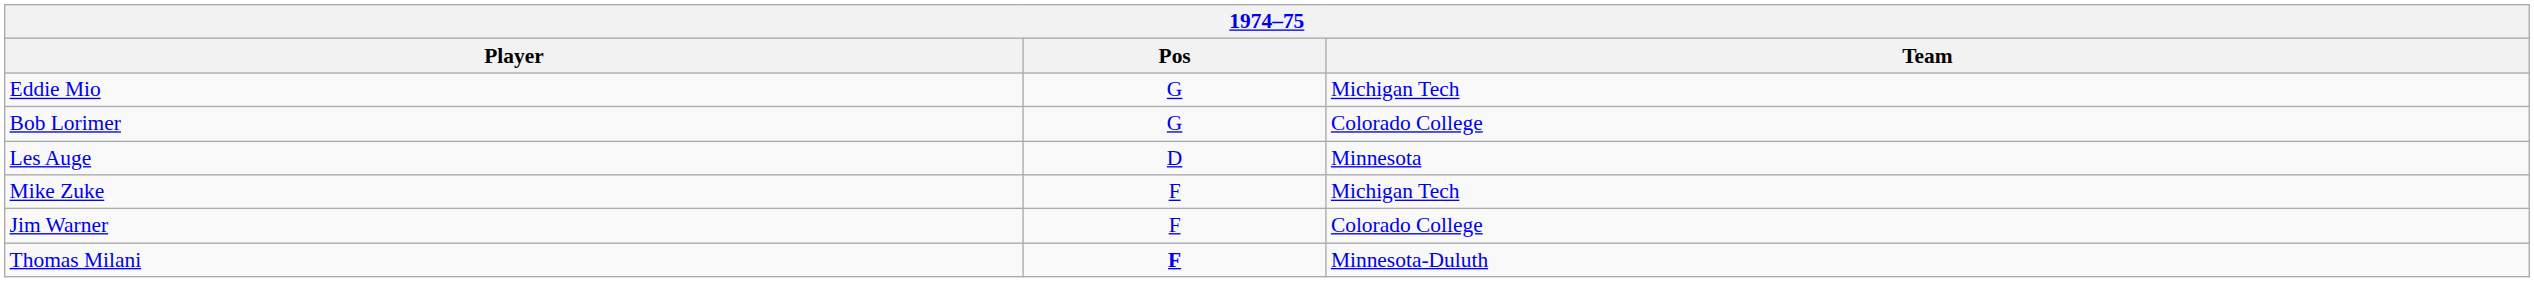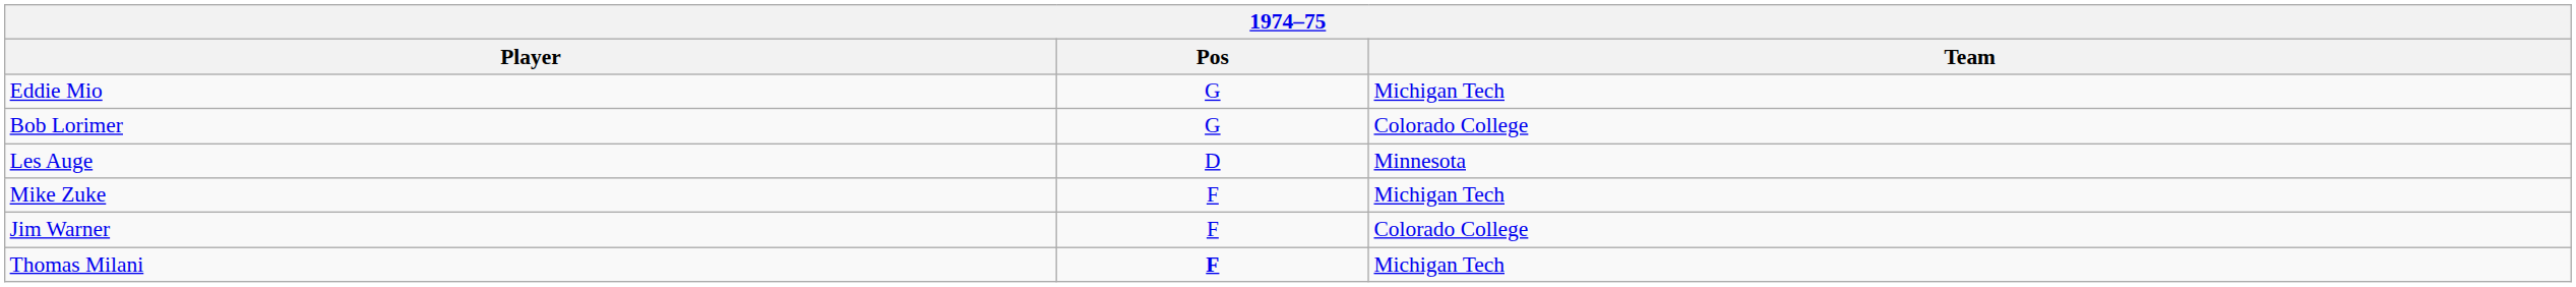Thomas Milani | Team: Minnesota-Duluth -> Michigan Tech
